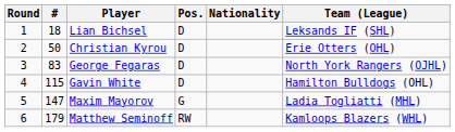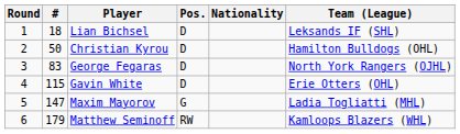Christian Kyrou | Team (League): Erie Otters (OHL) -> Hamilton Bulldogs (OHL)
Gavin White | Team (League): Hamilton Bulldogs (OHL) -> Erie Otters (OHL)
